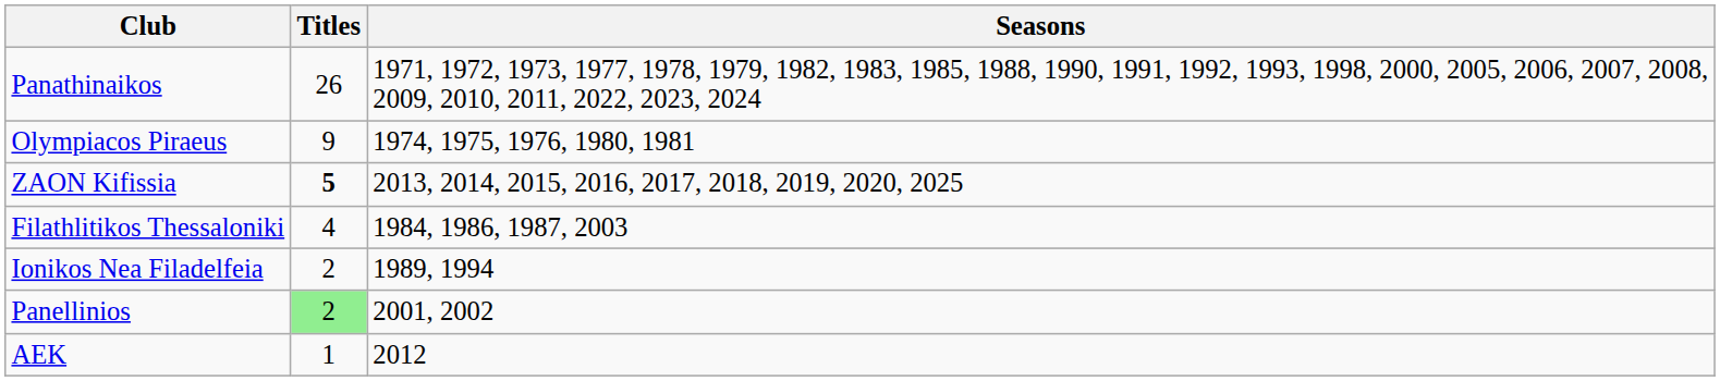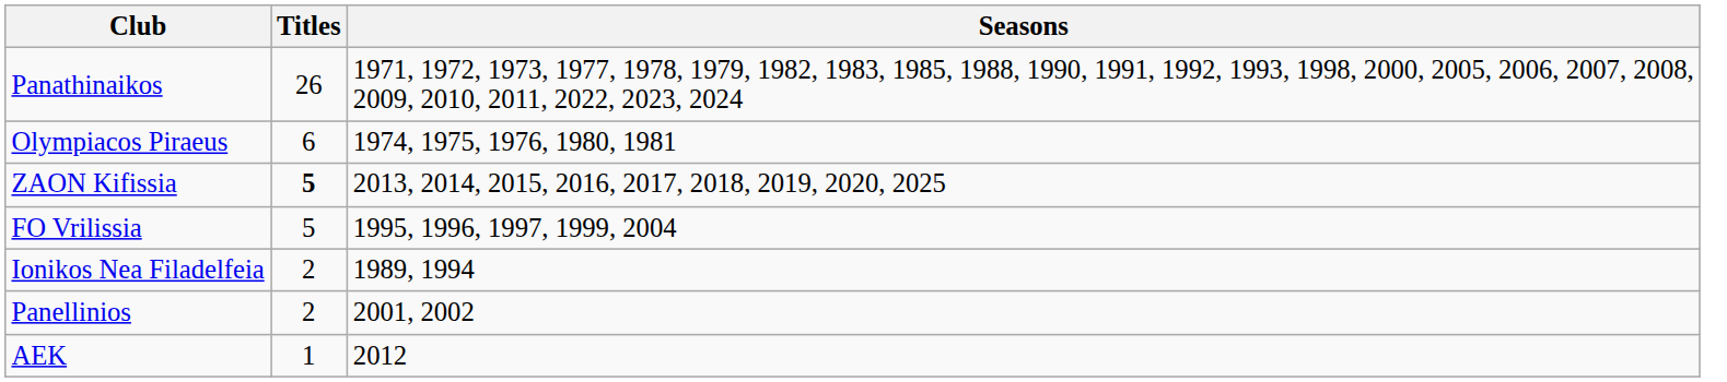Olympiacos Piraeus | Titles: 9 -> 6
+ row: FO Vrilissia | 5 | 1995, 1996, 1997, 1999, 2004
- row: Filathlitikos Thessaloniki | 4 | 1984, 1986, 1987, 2003
Panellinios | Titles: lightgreen background -> no background
